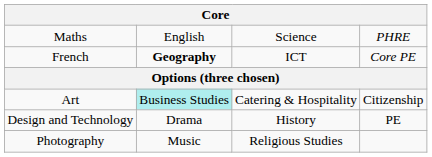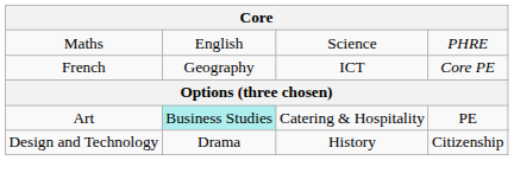French | column 2: bold -> normal
Art | column 4: Citizenship -> PE
Design and Technology | column 4: PE -> Citizenship
- row: Photography | Music | Religious Studies
